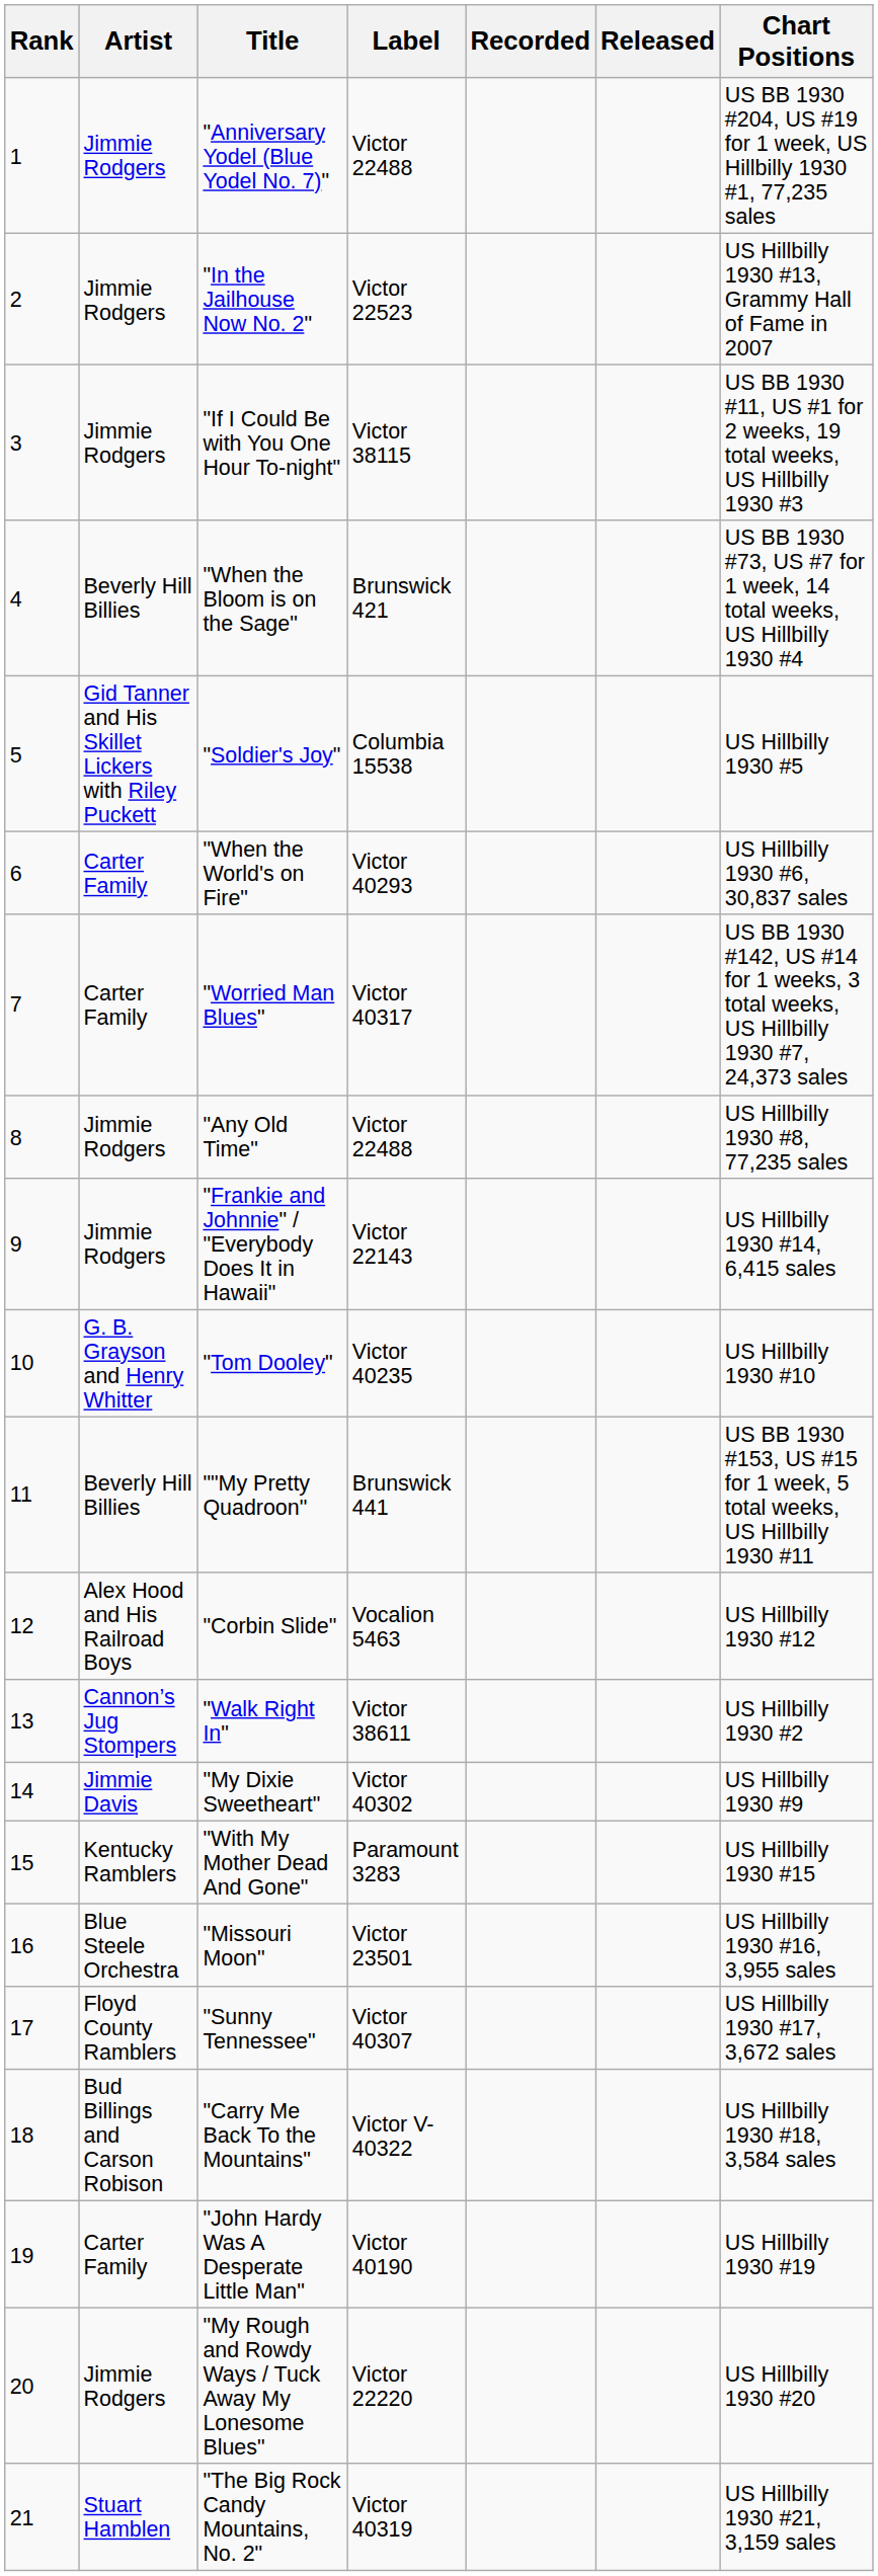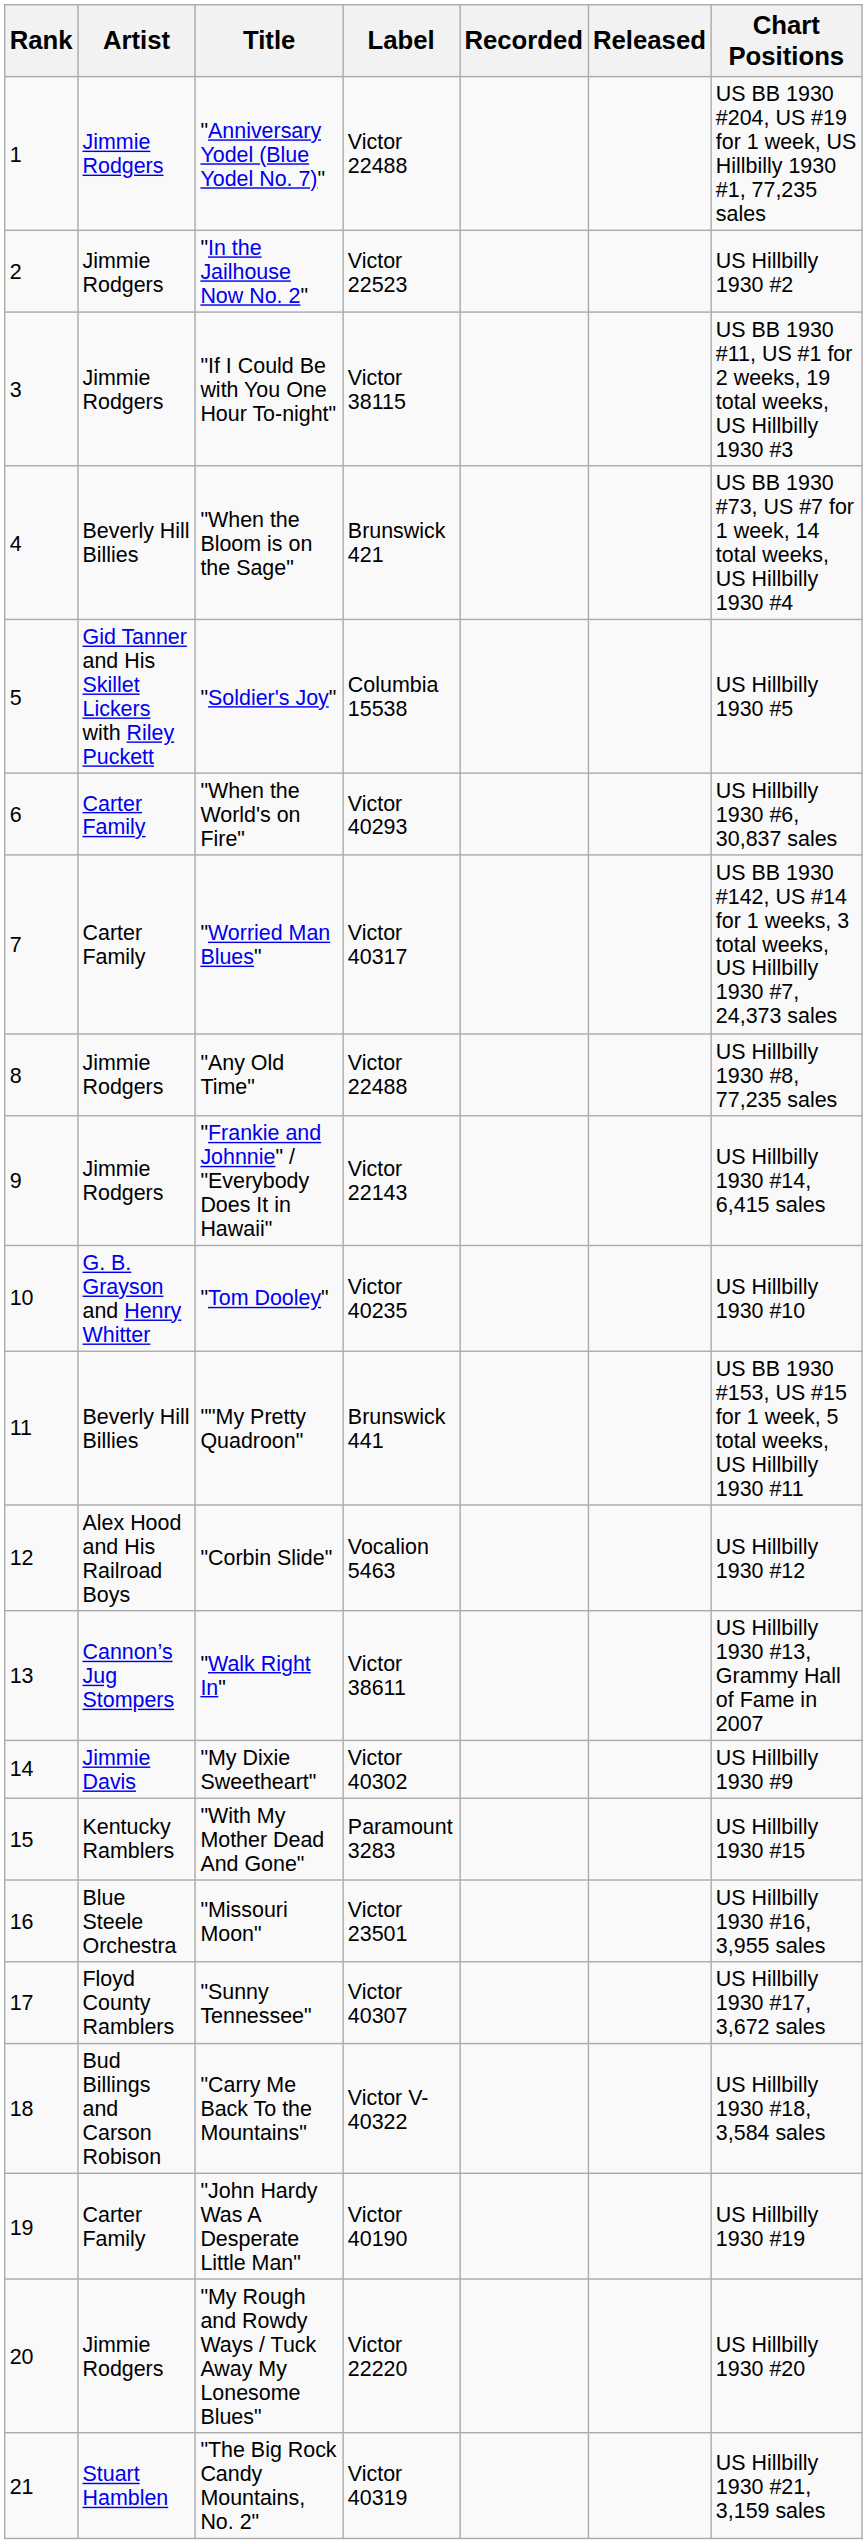"In the Jailhouse Now No. 2" | Chart Positions: US Hillbilly 1930 #13, Grammy Hall of Fame in 2007 -> US Hillbilly 1930 #2
"Walk Right In" | Chart Positions: US Hillbilly 1930 #2 -> US Hillbilly 1930 #13, Grammy Hall of Fame in 2007
